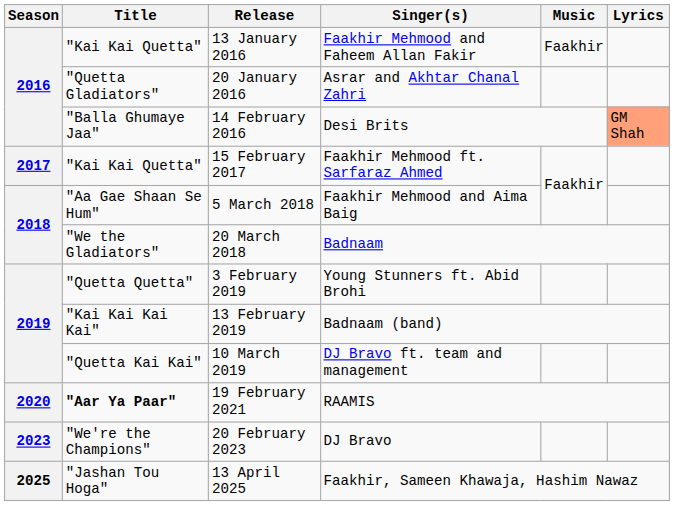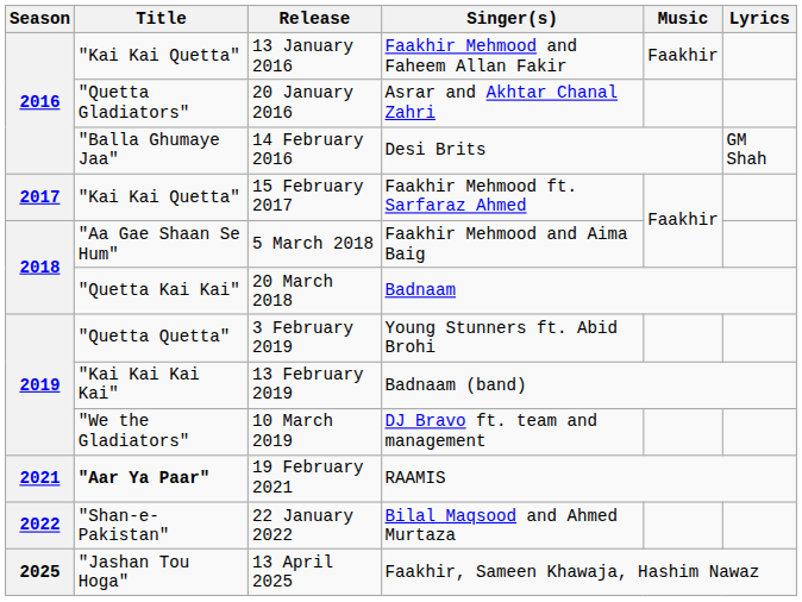14 February 2016 | Lyrics: lightsalmon background -> no background
20 March 2018 | Title: "We the Gladiators" -> "Quetta Kai Kai"
10 March 2019 | Title: "Quetta Kai Kai" -> "We the Gladiators"
19 February 2021 | Season: 2020 -> 2021
+ row: 2022 | "Shan-e-Pakistan" | 22 January 2022 | Bilal Maqsood and Ahmed Murtaza
- row: 2023 | "We're the Champions" | 20 February 2023 | DJ Bravo
